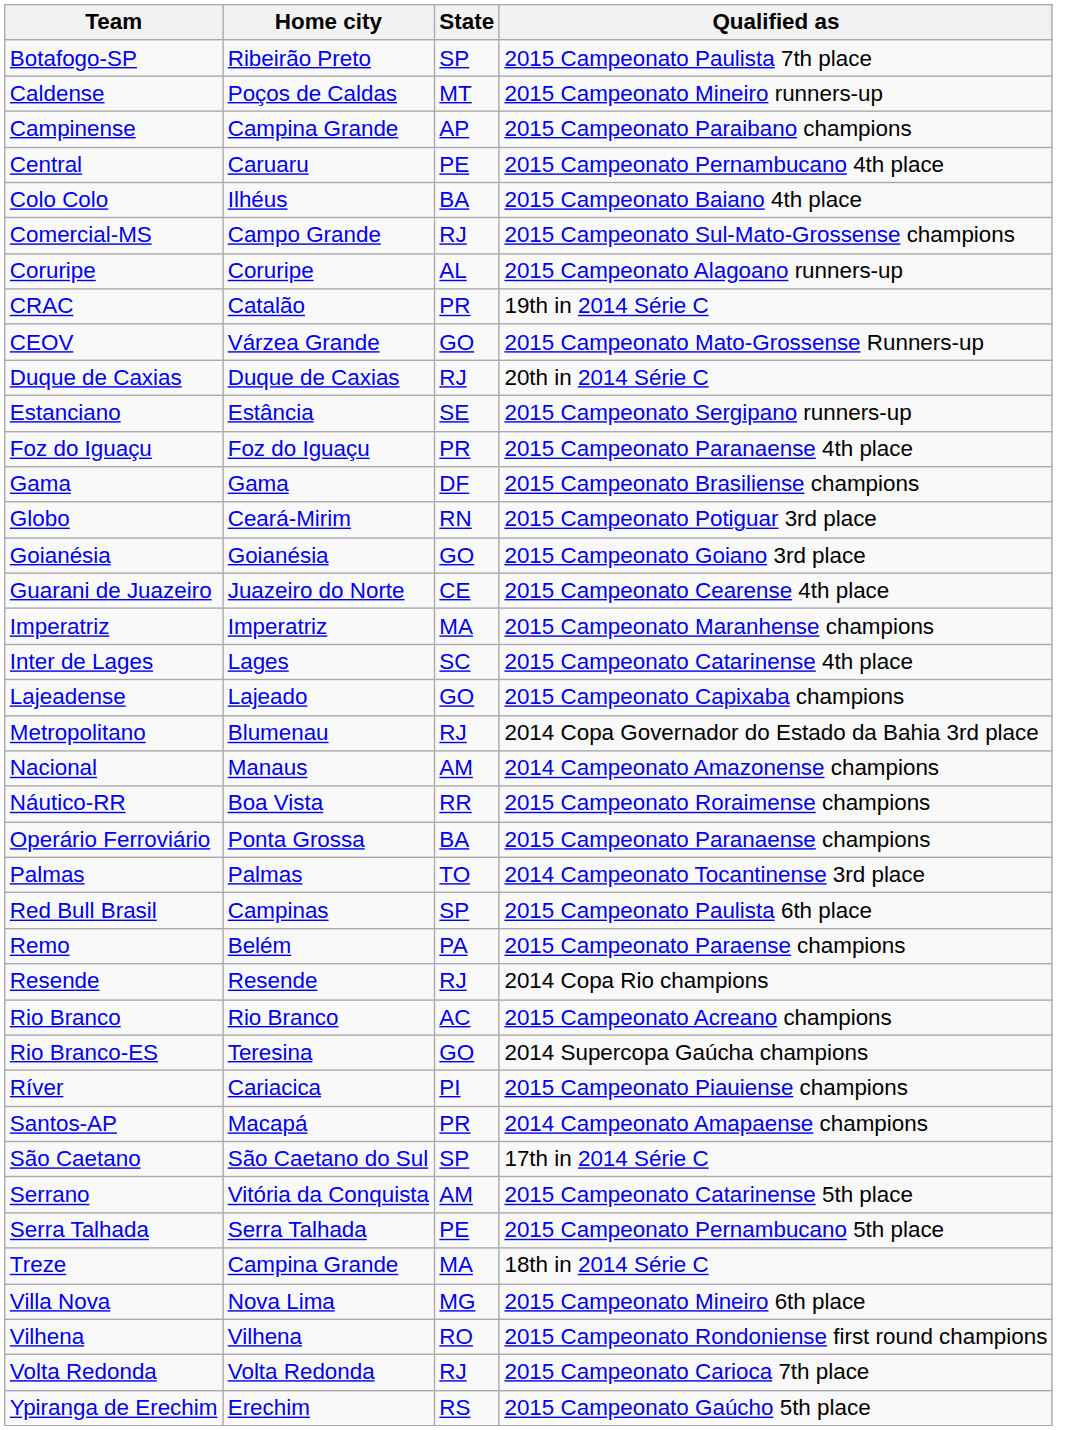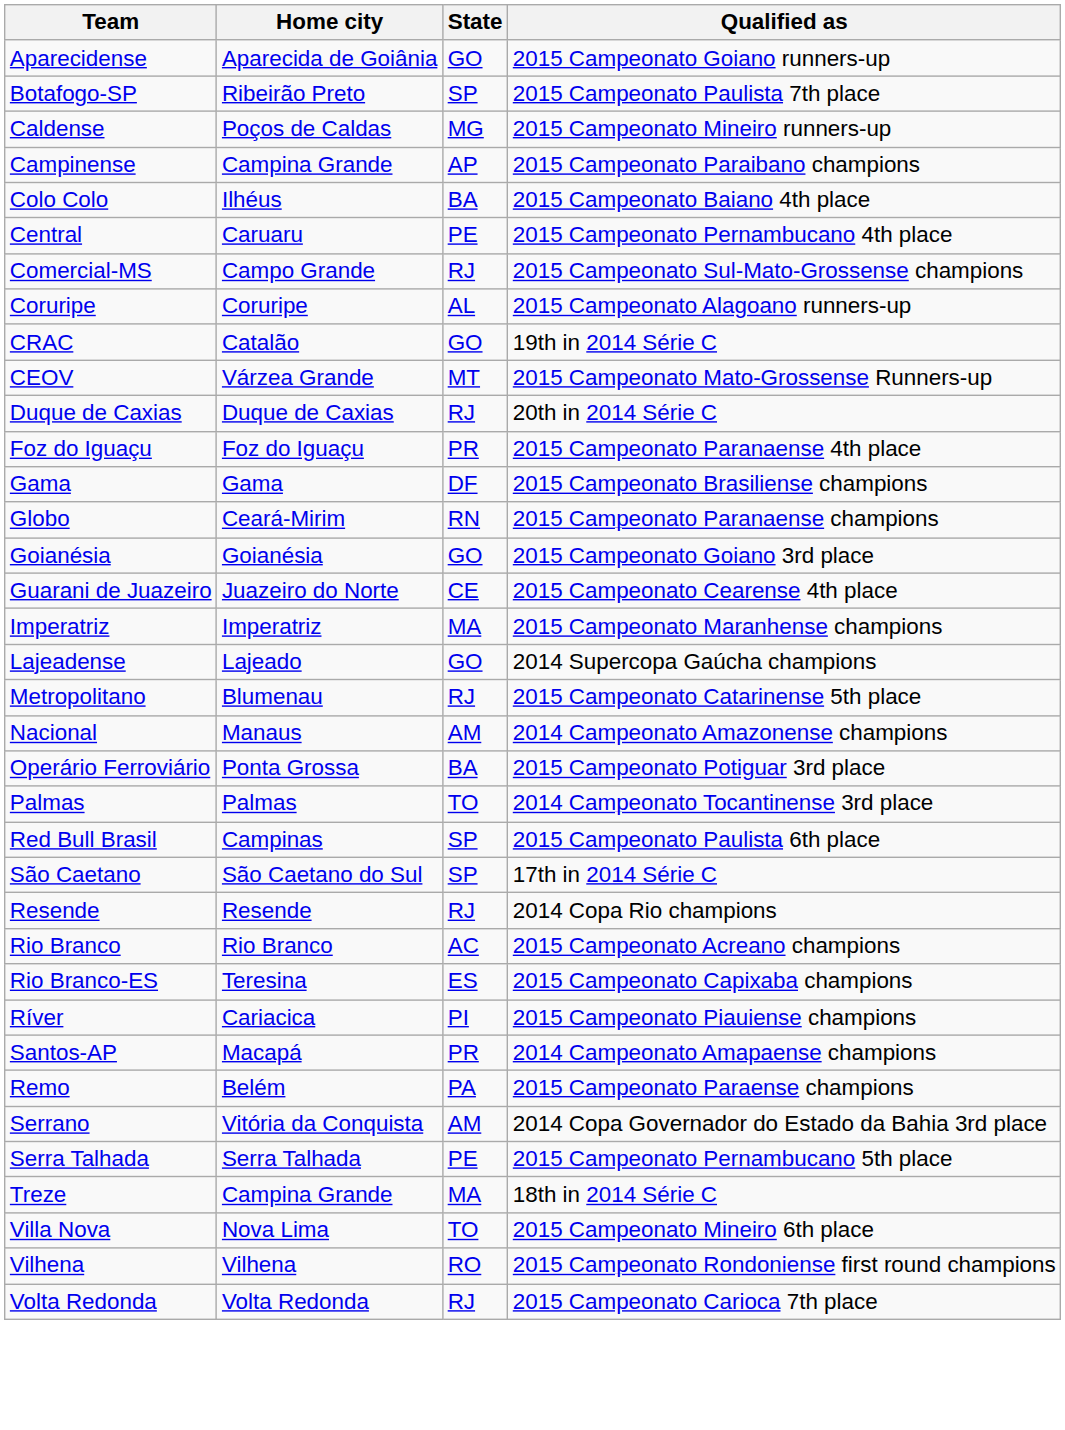+ row: Aparecidense | Aparecida de Goiânia | GO | 2015 Campeonato Goiano runners-up
Caldense | State: MT -> MG
rows swapped: Central <-> Colo Colo
CRAC | State: PR -> GO
CEOV | State: GO -> MT
- row: Estanciano | Estância | SE | 2015 Campeonato Sergipano runners-up
Globo | Qualified as: 2015 Campeonato Potiguar 3rd place -> 2015 Campeonato Paranaense champions
- row: Inter de Lages | Lages | SC | 2015 Campeonato Catarinense 4th place
Lajeadense | Qualified as: 2015 Campeonato Capixaba champions -> 2014 Supercopa Gaúcha champions
Metropolitano | Qualified as: 2014 Copa Governador do Estado da Bahia 3rd place -> 2015 Campeonato Catarinense 5th place
- row: Náutico-RR | Boa Vista | RR | 2015 Campeonato Roraimense champions
Operário Ferroviário | Qualified as: 2015 Campeonato Paranaense champions -> 2015 Campeonato Potiguar 3rd place
rows swapped: Remo <-> São Caetano
Rio Branco-ES | State: GO -> ES
Rio Branco-ES | Qualified as: 2014 Supercopa Gaúcha champions -> 2015 Campeonato Capixaba champions
Serrano | Qualified as: 2015 Campeonato Catarinense 5th place -> 2014 Copa Governador do Estado da Bahia 3rd place
Villa Nova | State: MG -> TO
- row: Ypiranga de Erechim | Erechim | RS | 2015 Campeonato Gaúcho 5th place
